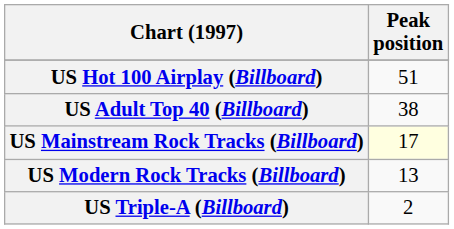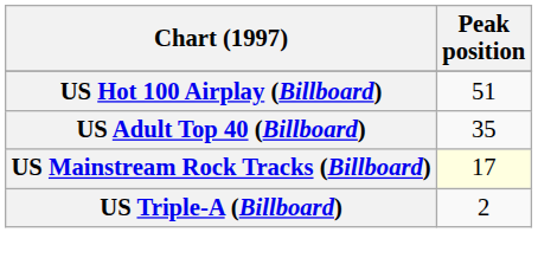US Adult Top 40 (Billboard) | Peak position: 38 -> 35
- row: US Modern Rock Tracks (Billboard) | 13
